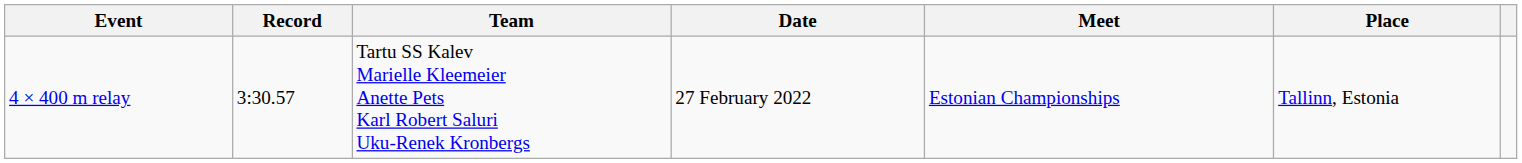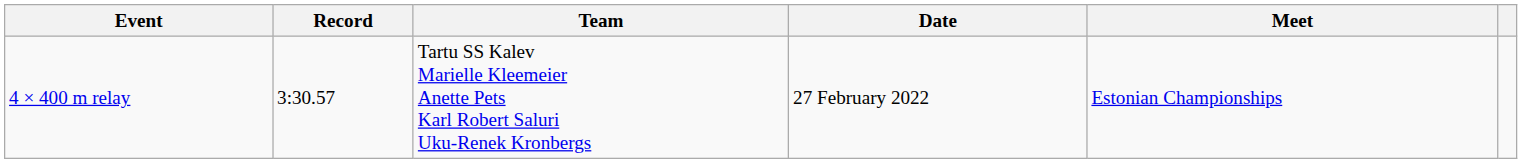- column: Place | Tallinn, Estonia
